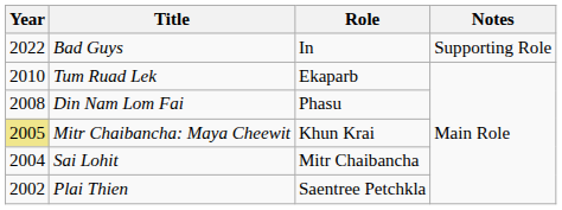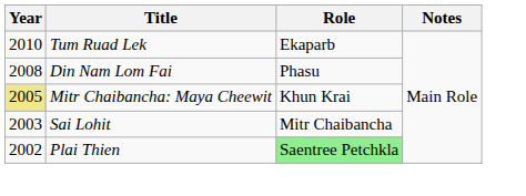- row: 2022 | Bad Guys | In | Supporting Role
Sai Lohit | Year: 2004 -> 2003
Plai Thien | Role: no background -> lightgreen background
